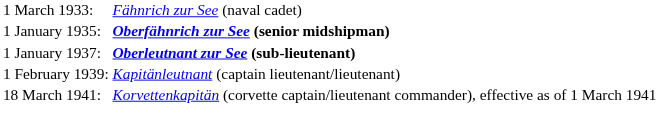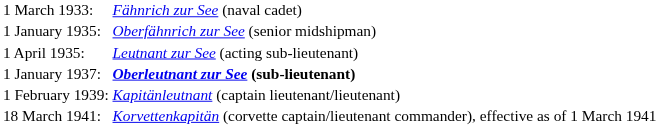1 January 1935: | column 2: bold -> normal
+ row: 1 April 1935: | Leutnant zur See (acting sub-lieutenant)
